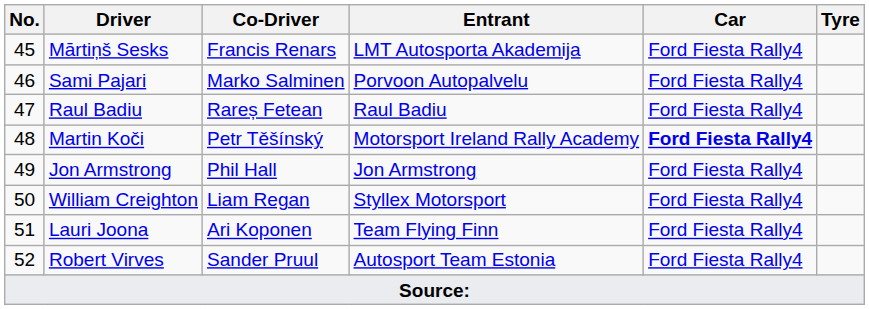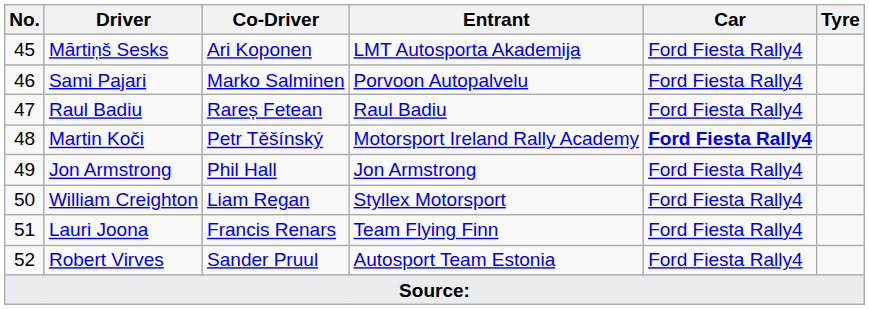Mārtiņš Sesks | Co-Driver: Francis Renars -> Ari Koponen
Lauri Joona | Co-Driver: Ari Koponen -> Francis Renars
